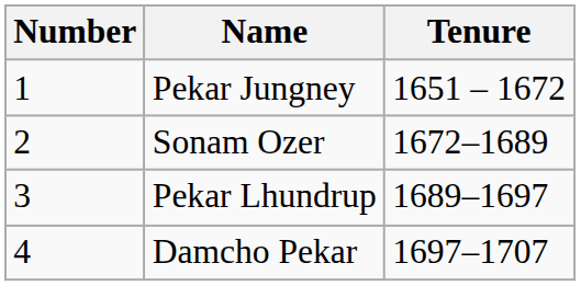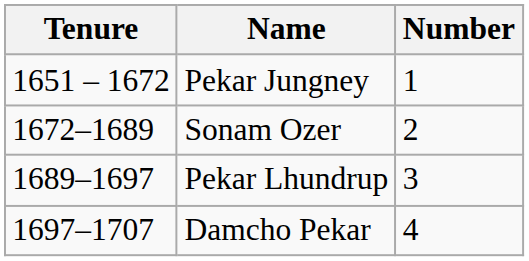columns swapped: Number <-> Tenure
